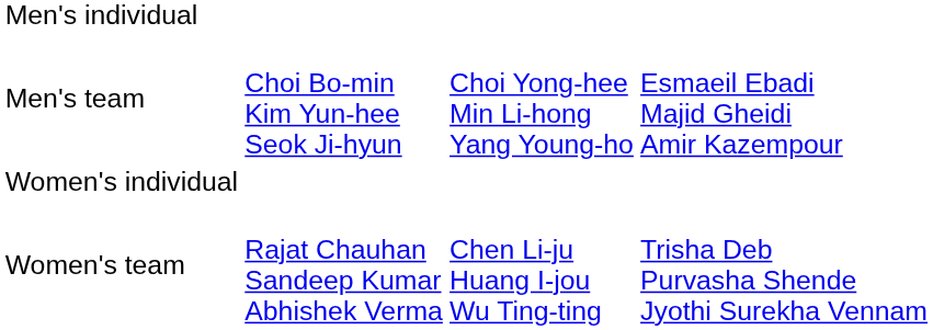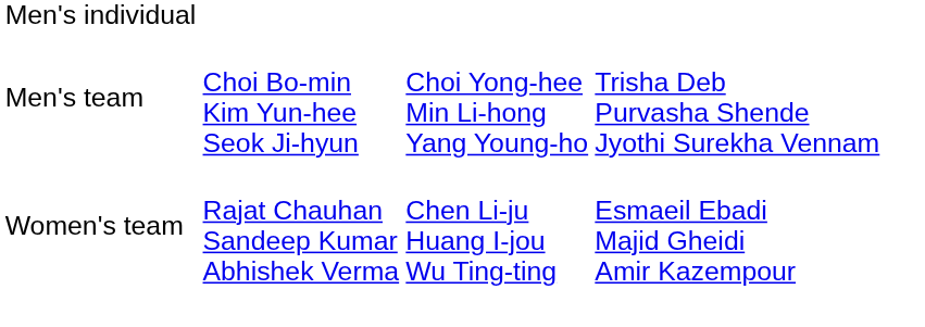Men's team | column 4: Esmaeil Ebadi Majid Gheidi Amir Kazempour -> Trisha Deb Purvasha Shende Jyothi Surekha Vennam
- row: Women's individual
Women's team | column 4: Trisha Deb Purvasha Shende Jyothi Surekha Vennam -> Esmaeil Ebadi Majid Gheidi Amir Kazempour
